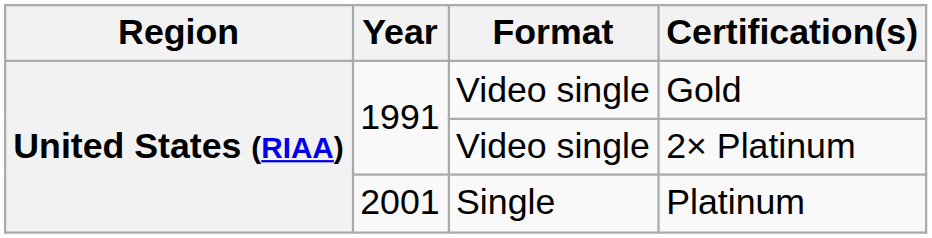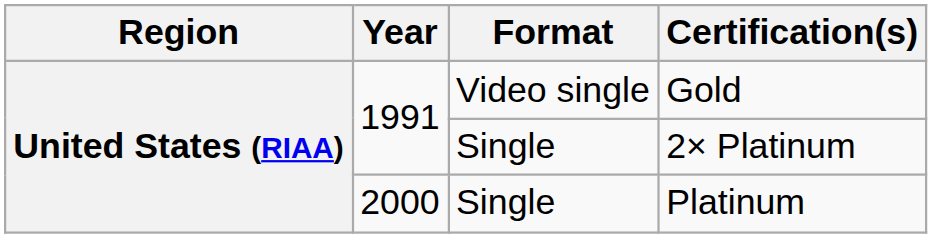2× Platinum | Format: Video single -> Single
Platinum | Year: 2001 -> 2000
